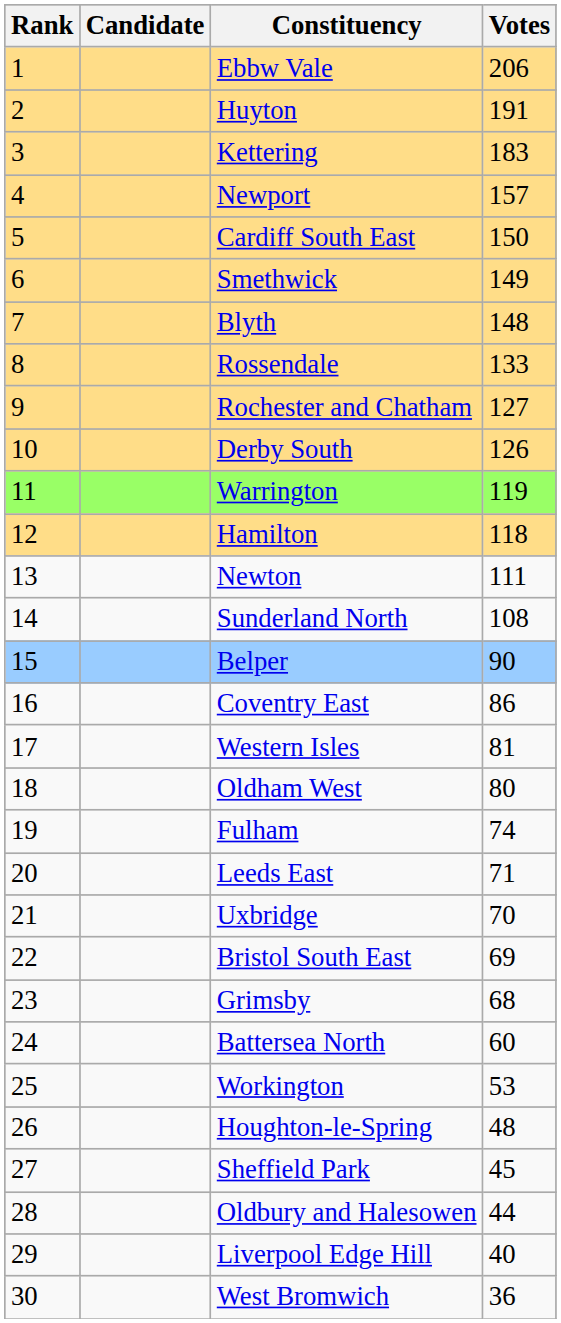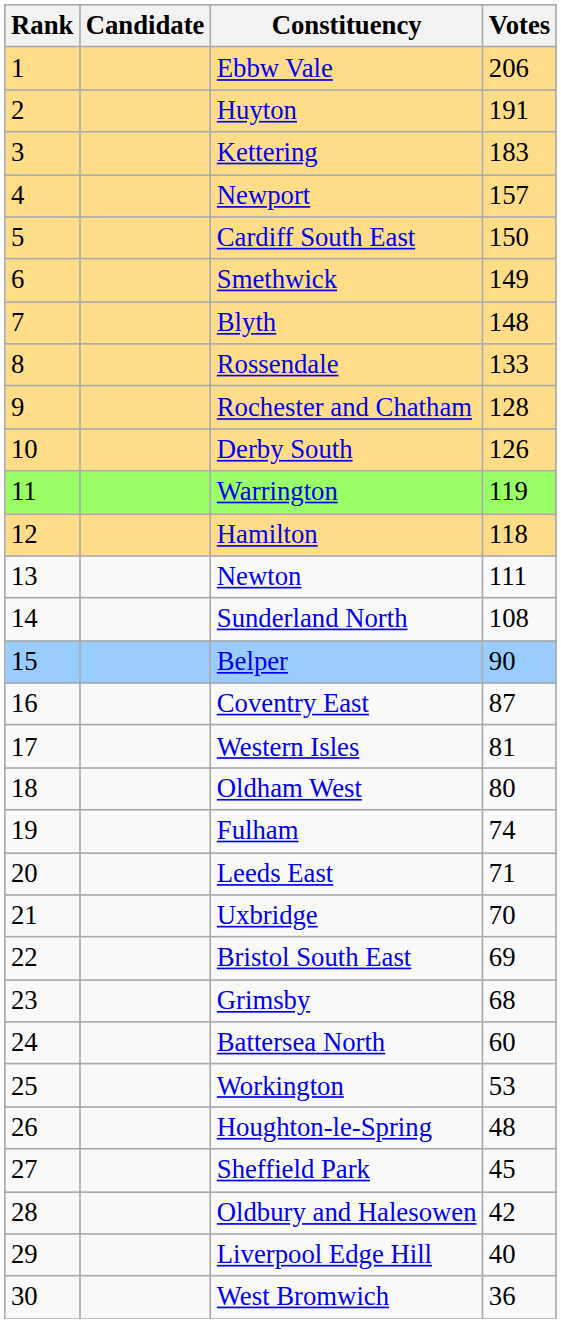Rochester and Chatham | Votes: 127 -> 128
Coventry East | Votes: 86 -> 87
Oldbury and Halesowen | Votes: 44 -> 42
